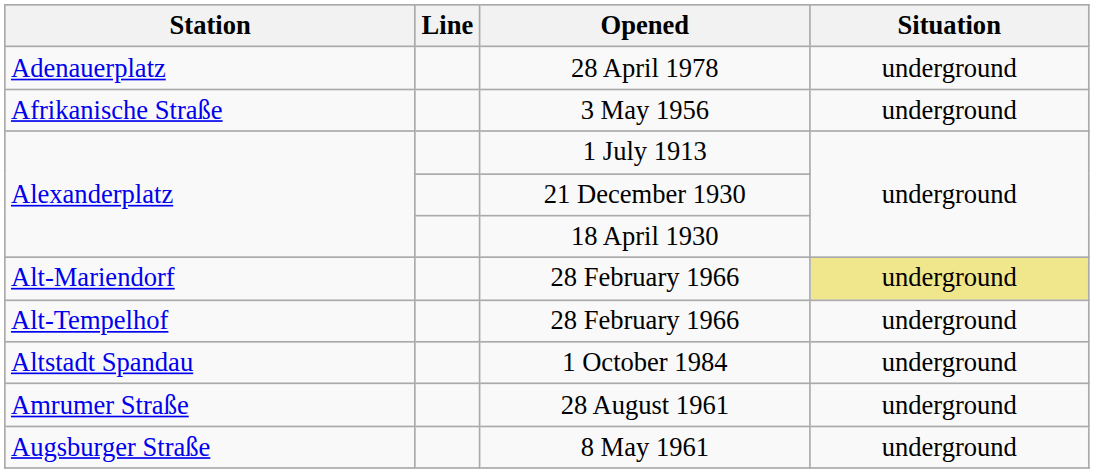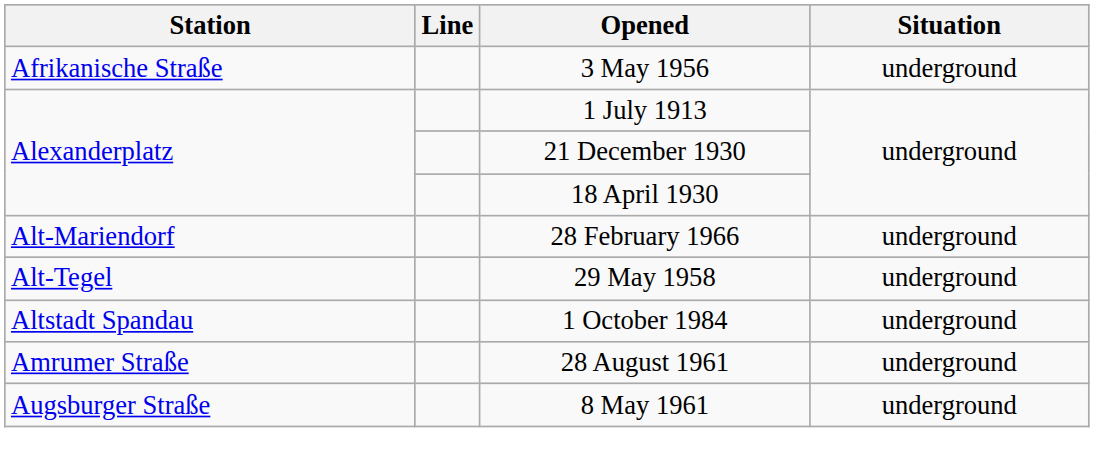- row: Adenauerplatz | 28 April 1978 | underground
Alt-Mariendorf / 28 February 1966 | Situation: khaki background -> no background
+ row: Alt-Tegel | 29 May 1958 | underground
- row: Alt-Tempelhof | 28 February 1966 | underground
